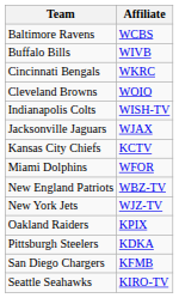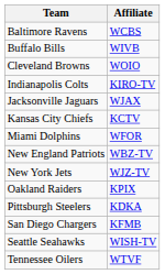- row: Cincinnati Bengals | WKRC
Indianapolis Colts | Affiliate: WISH-TV -> KIRO-TV
Seattle Seahawks | Affiliate: KIRO-TV -> WISH-TV
+ row: Tennessee Oilers | WTVF
